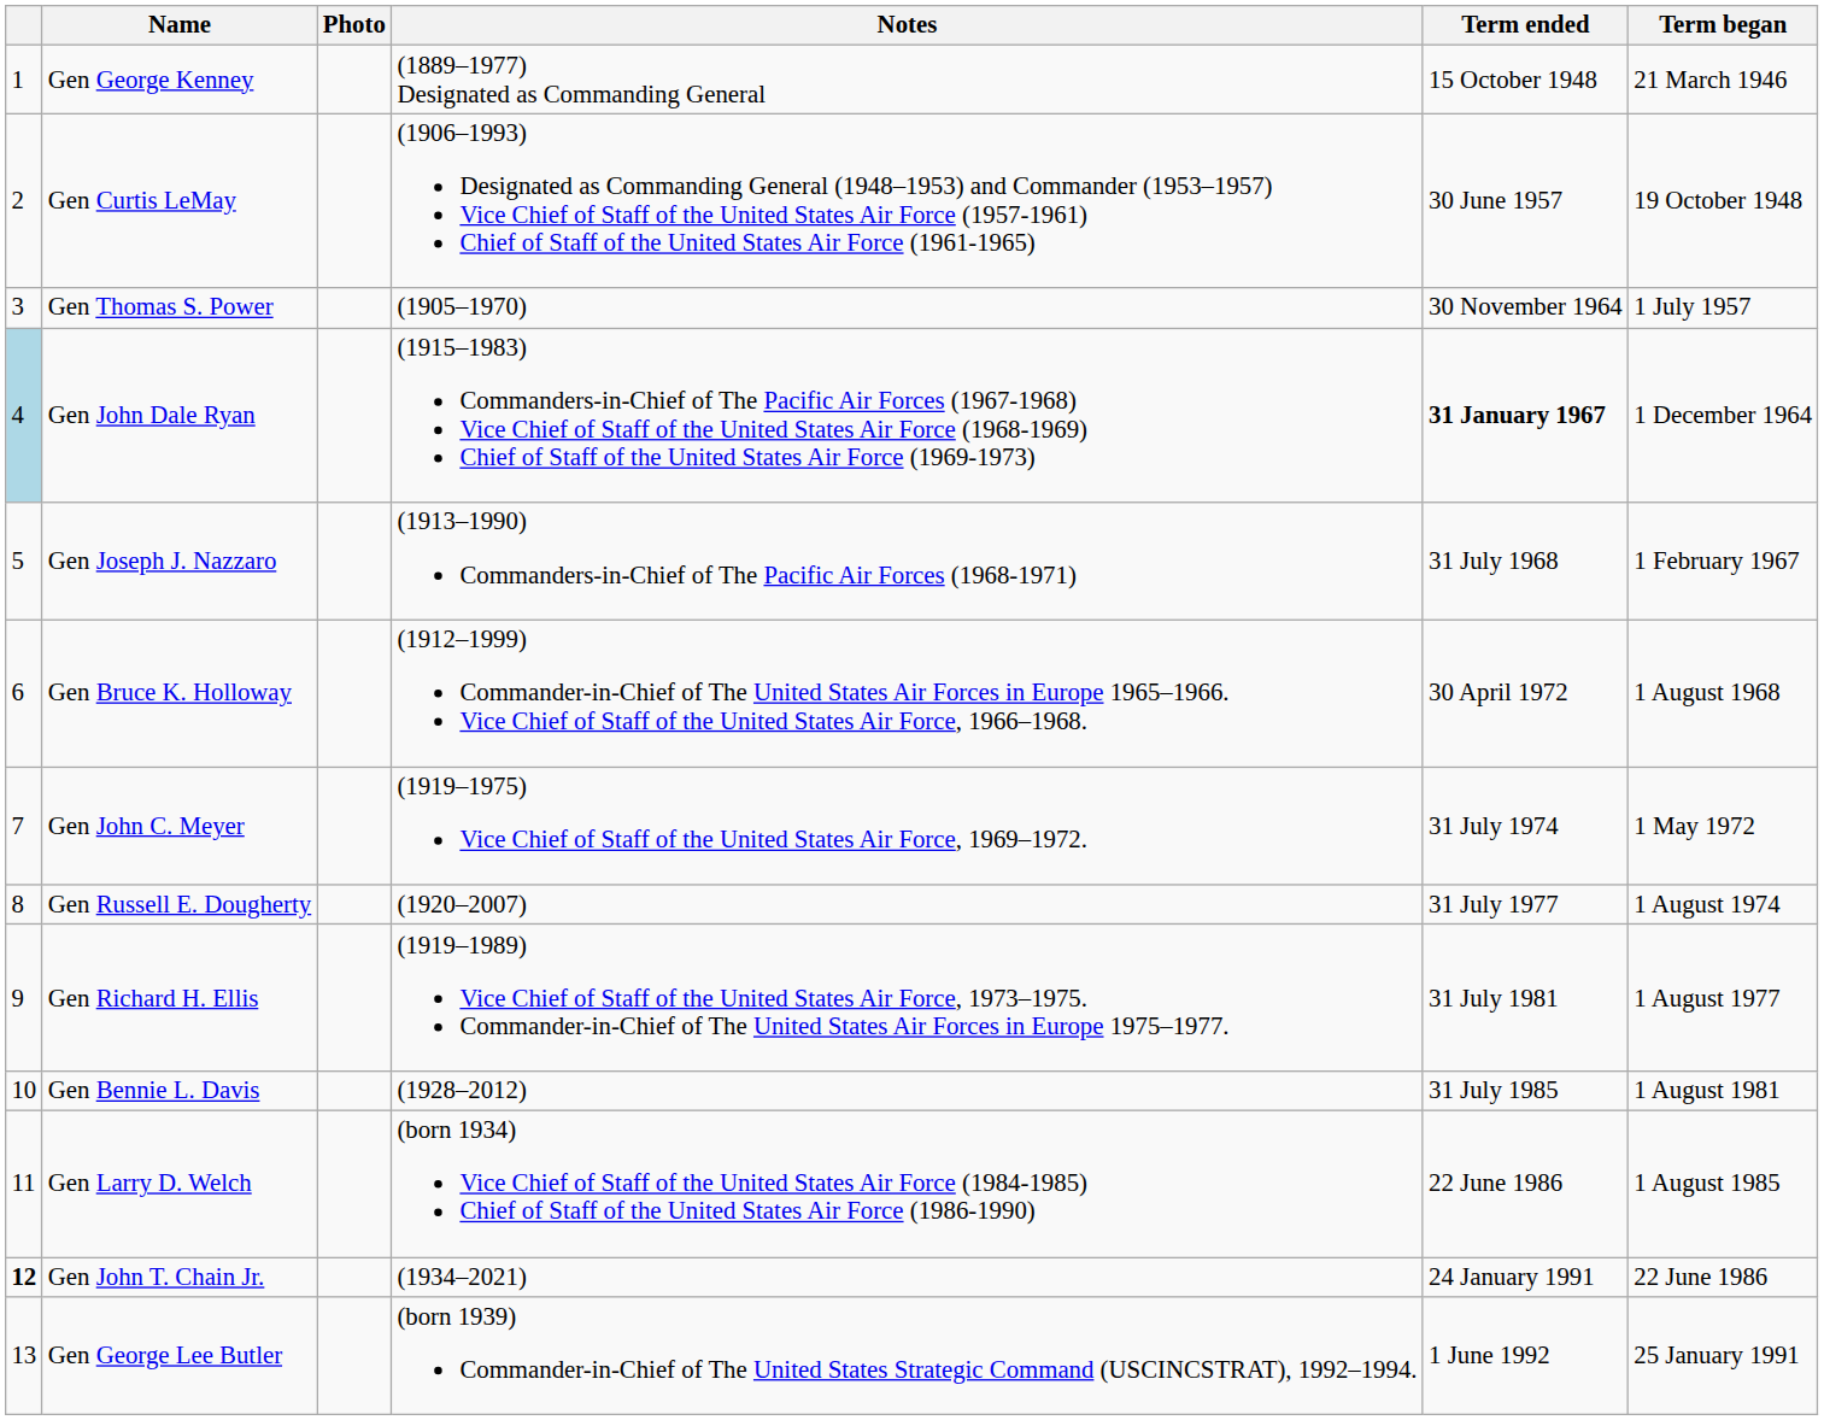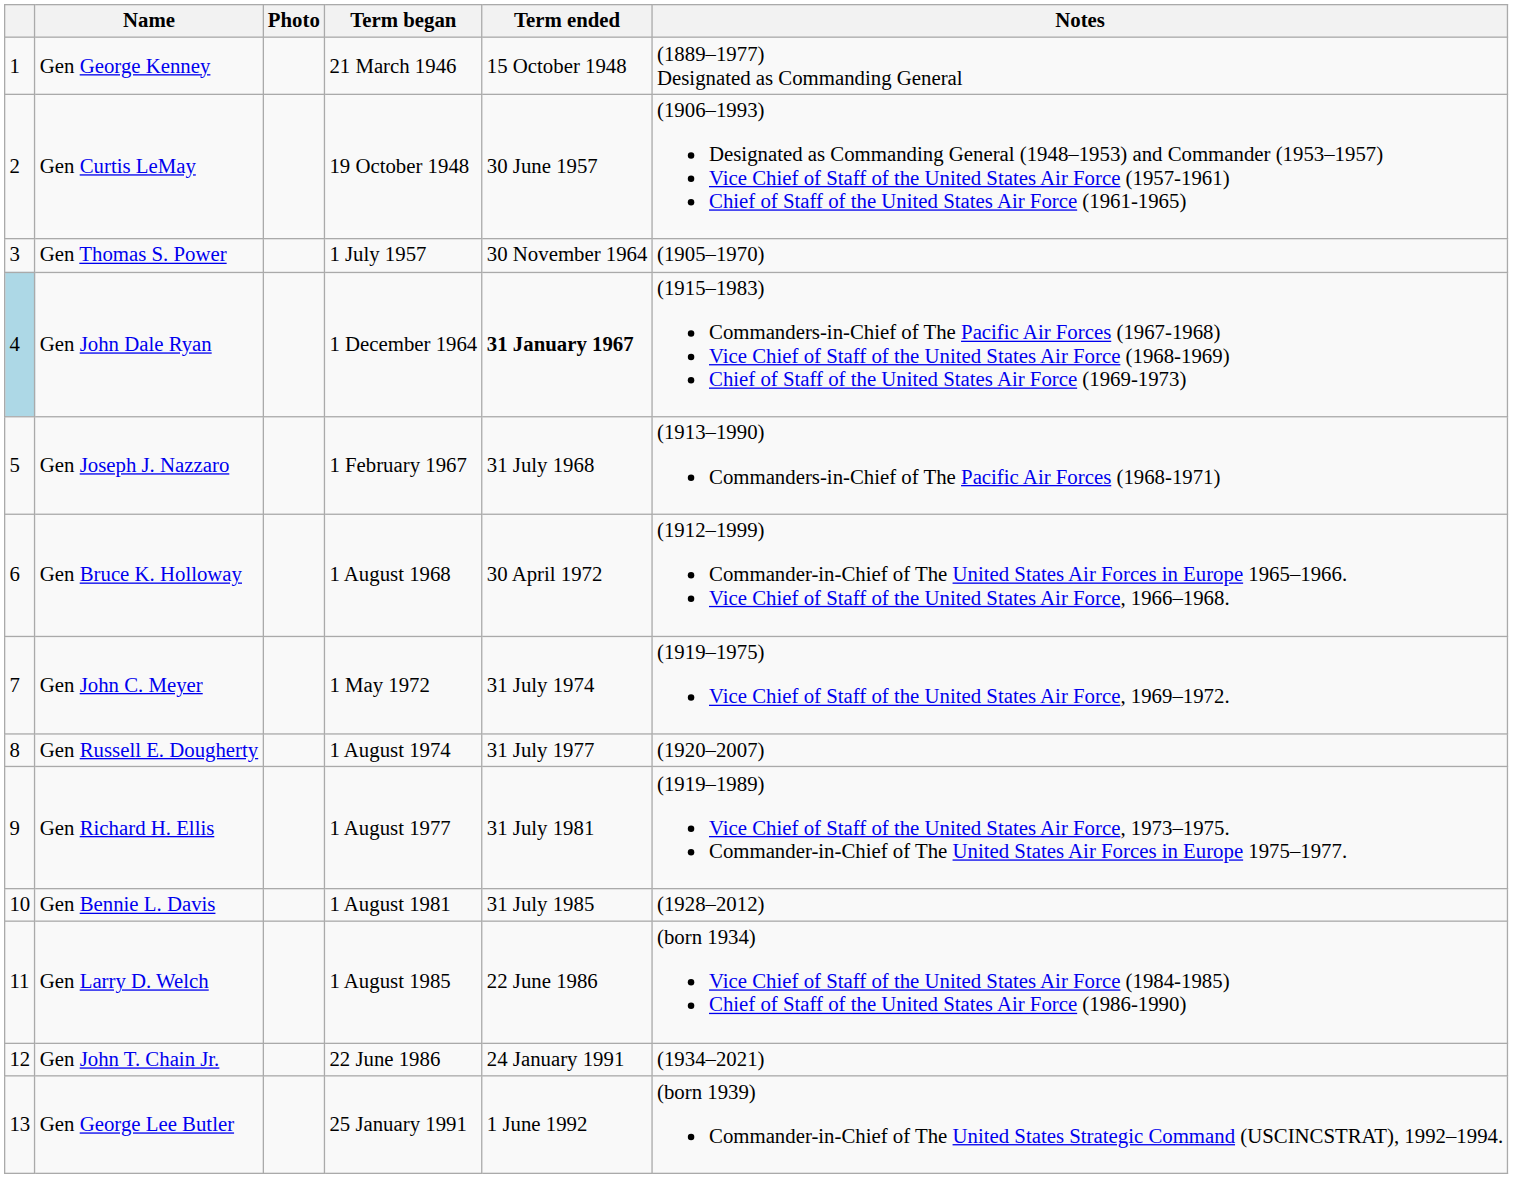columns swapped: Term began <-> Notes
Gen John T. Chain Jr. | column 1: bold -> normal
